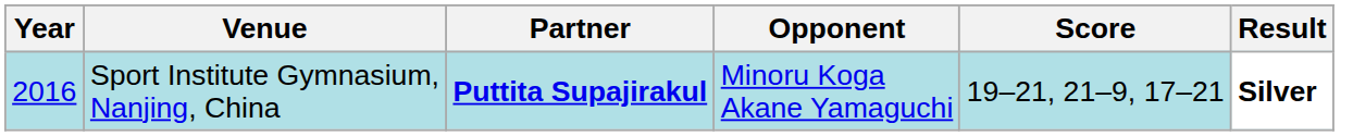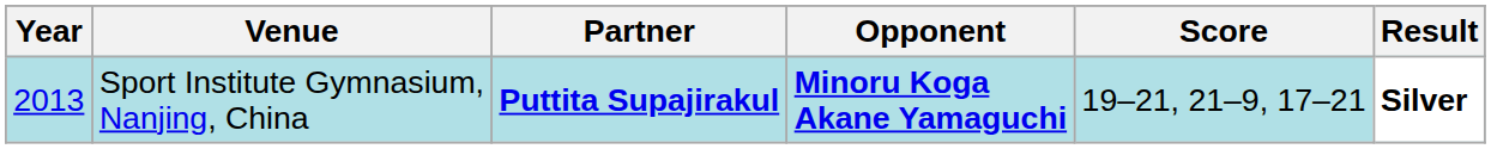Sport Institute Gymnasium, Nanjing, China | Year: 2016 -> 2013
Sport Institute Gymnasium, Nanjing, China | Opponent: normal -> bold
